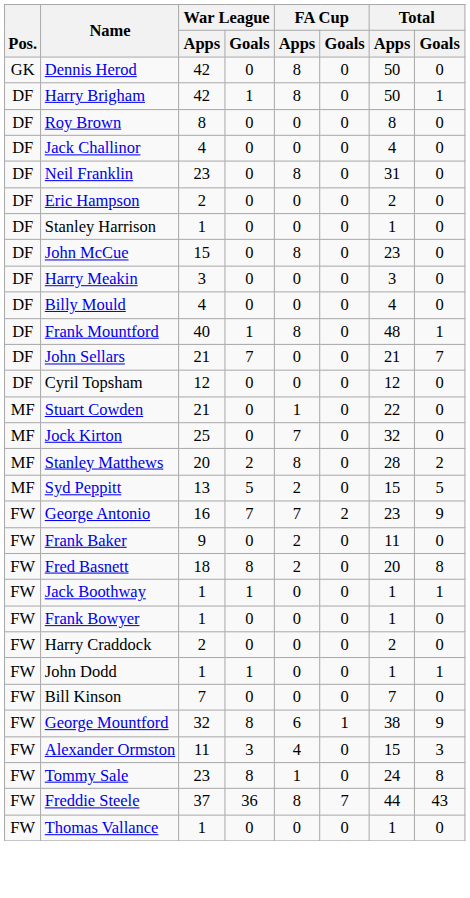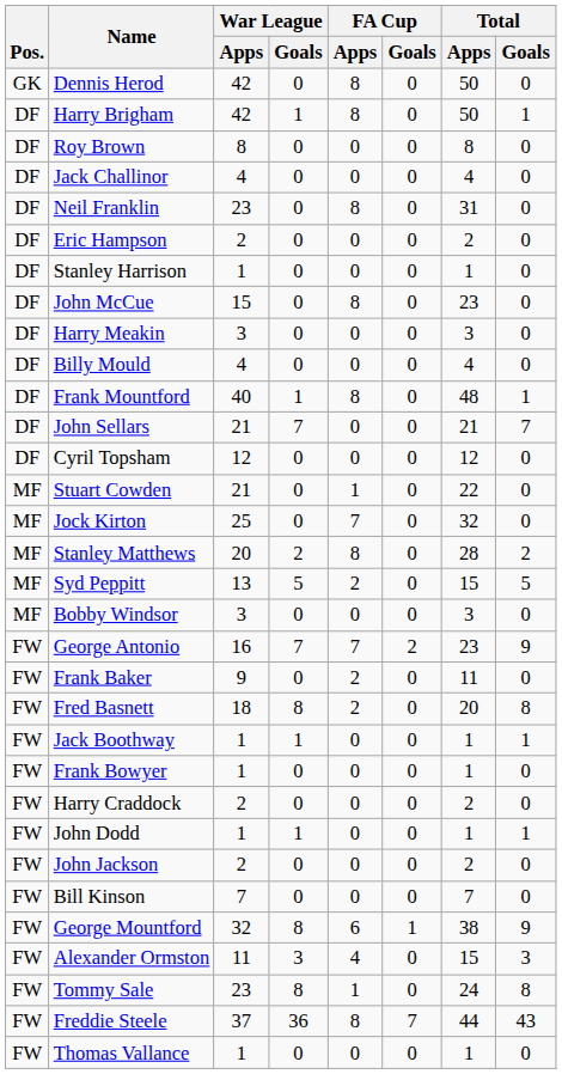+ row: MF | Bobby Windsor | 3 | 0 | 0 | 0 | 3 | 0
+ row: FW | John Jackson | 2 | 0 | 0 | 0 | 2 | 0
